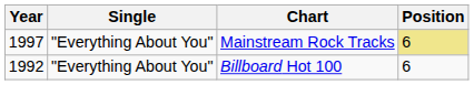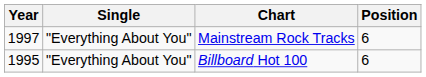Mainstream Rock Tracks | Position: khaki background -> no background
Billboard Hot 100 | Year: 1992 -> 1995
